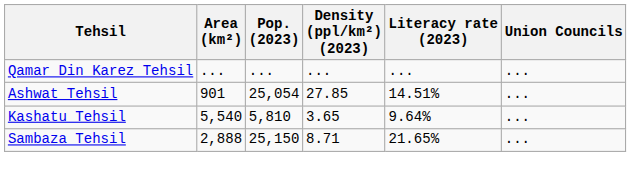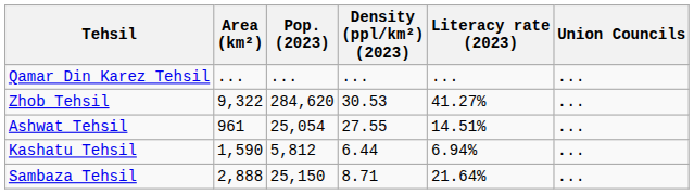+ row: Zhob Tehsil | 9,322 | 284,620 | 30.53 | 41.27% | ...
Ashwat Tehsil | Area (km²): 901 -> 961
Ashwat Tehsil | Density (ppl/km²) (2023): 27.85 -> 27.55
Kashatu Tehsil | Area (km²): 5,540 -> 1,590
Kashatu Tehsil | Pop. (2023): 5,810 -> 5,812
Kashatu Tehsil | Density (ppl/km²) (2023): 3.65 -> 6.44
Kashatu Tehsil | Literacy rate (2023): 9.64% -> 6.94%
Sambaza Tehsil | Literacy rate (2023): 21.65% -> 21.64%
